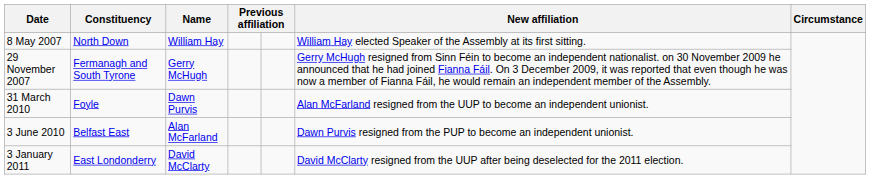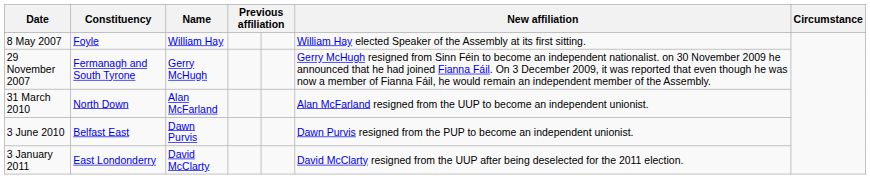8 May 2007 | Constituency: North Down -> Foyle
31 March 2010 | Constituency: Foyle -> North Down
31 March 2010 | Name: Dawn Purvis -> Alan McFarland
3 June 2010 | Name: Alan McFarland -> Dawn Purvis
